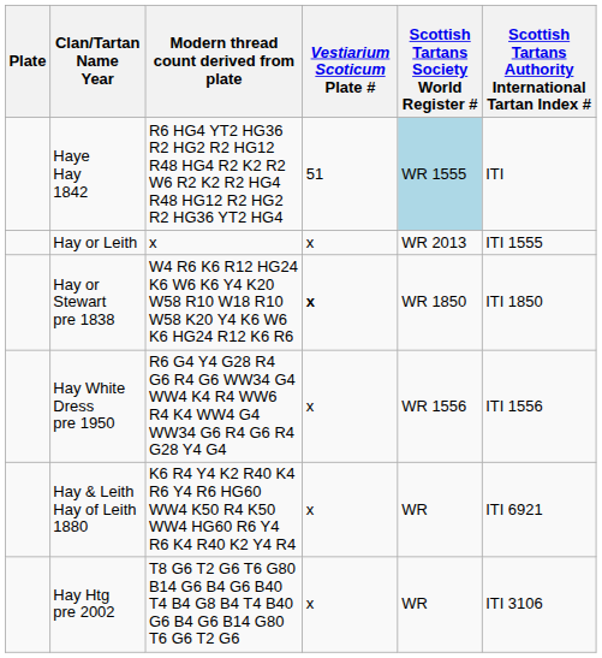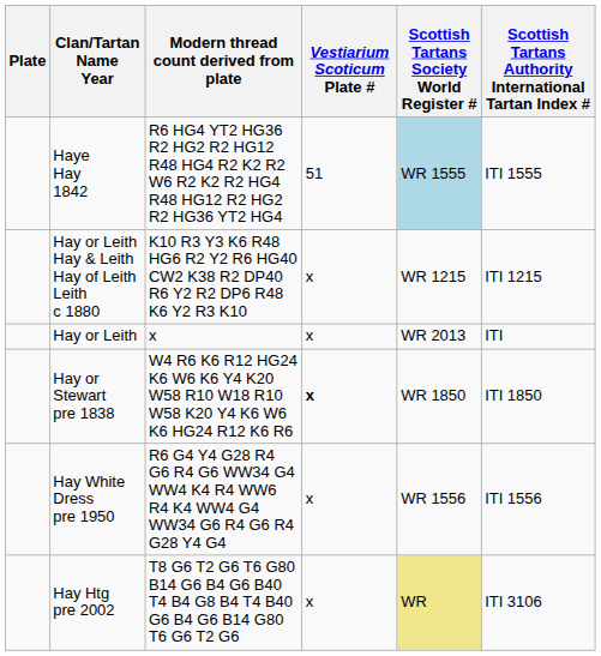Haye Hay 1842 | Scottish Tartans Authority International Tartan Index #: ITI -> ITI 1555
+ row: Hay or Leith Hay & Leith Hay of Leith Leith c 1880 | K10 R3 Y3 K6 R48 HG6 R2 Y2 R6 HG40 CW2 K38 R2 DP40 R6 Y2 R2 DP6 R48 K6 Y2 R3 K10 | x | WR 1215 | ITI 1215
Hay or Leith | Scottish Tartans Authority International Tartan Index #: ITI 1555 -> ITI
- row: Hay & Leith Hay of Leith 1880 | K6 R4 Y4 K2 R40 K4 R6 Y4 R6 HG60 WW4 K50 R4 K50 WW4 HG60 R6 Y4 R6 K4 R40 K2 Y4 R4 | x | WR | ITI 6921
Hay Htg pre 2002 | Scottish Tartans Society World Register #: no background -> khaki background
